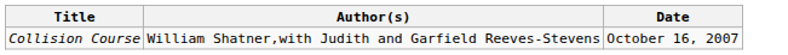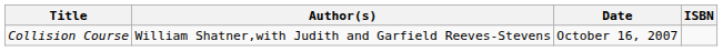+ column: ISBN
